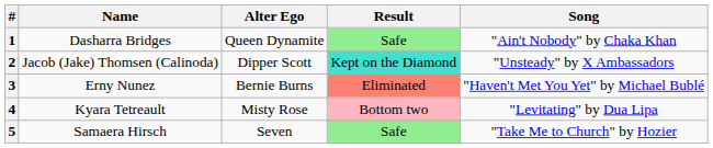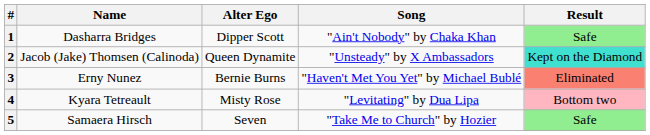columns swapped: Song <-> Result
1 | Alter Ego: Queen Dynamite -> Dipper Scott
2 | Alter Ego: Dipper Scott -> Queen Dynamite
